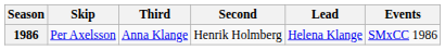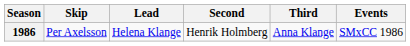columns swapped: Third <-> Lead
